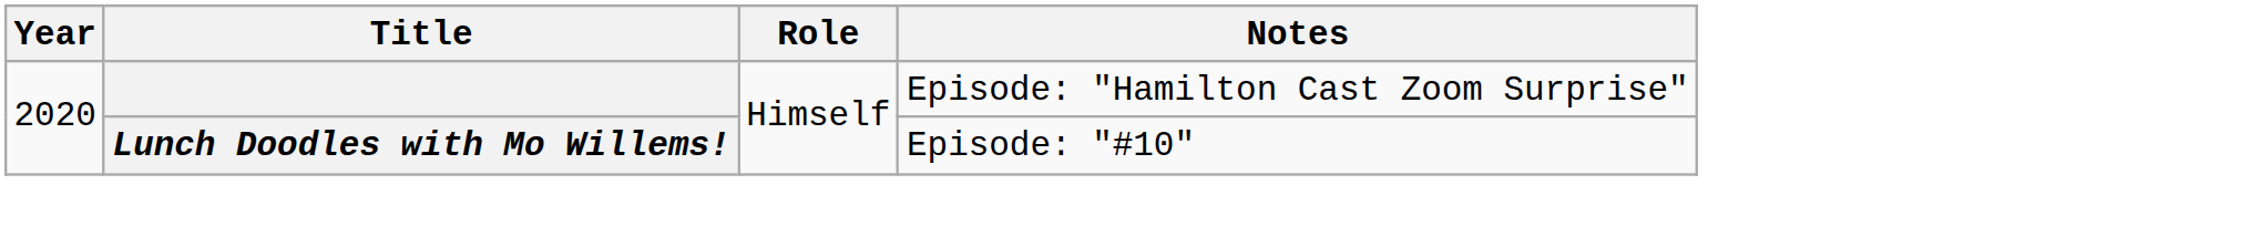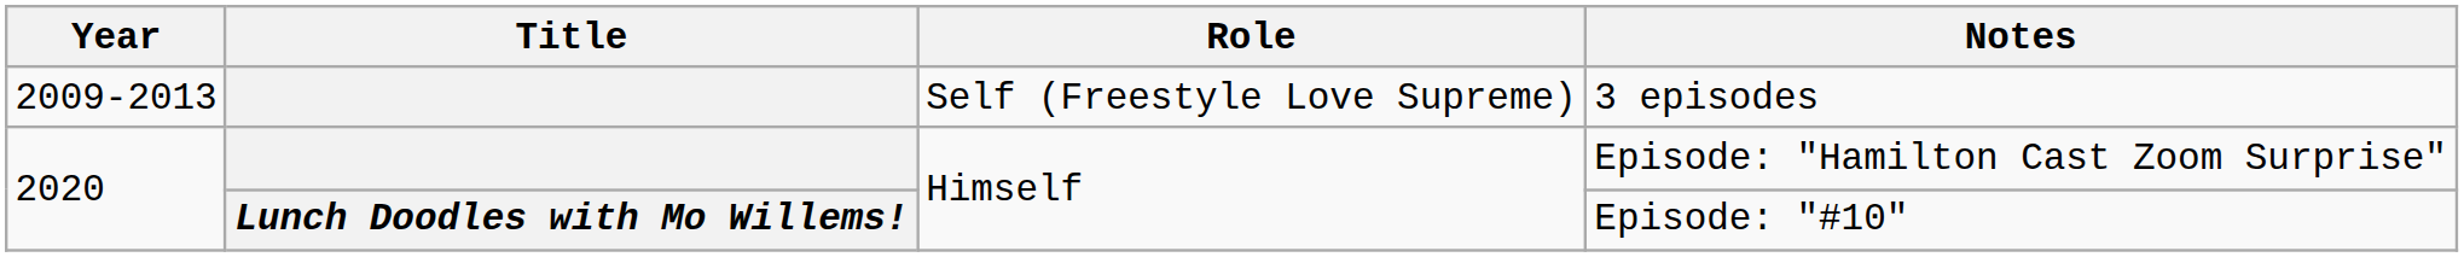+ row: 2009-2013 | Self (Freestyle Love Supreme) | 3 episodes
